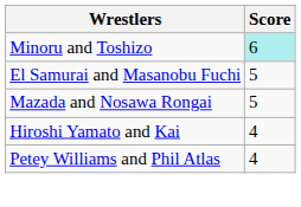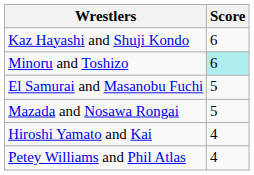+ row: Kaz Hayashi and Shuji Kondo | 6
